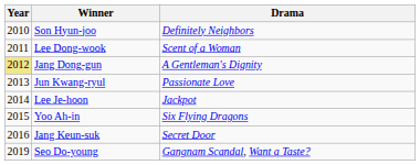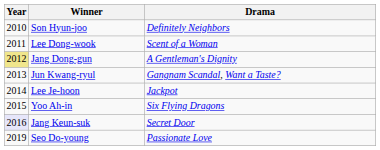Jun Kwang-ryul | Drama: Passionate Love -> Gangnam Scandal, Want a Taste?
Jang Keun-suk | Year: no background -> lavender background
Seo Do-young | Drama: Gangnam Scandal, Want a Taste? -> Passionate Love
